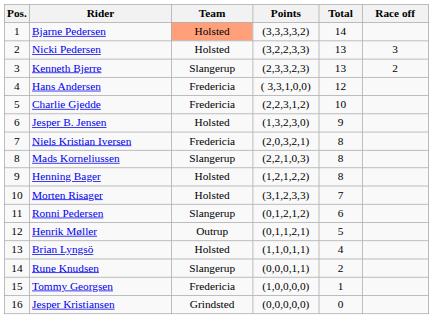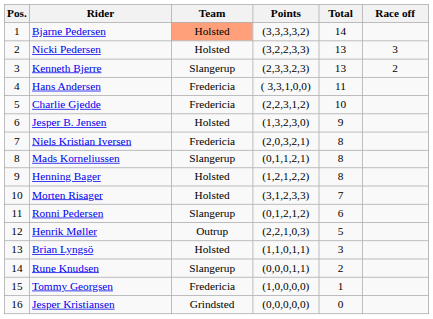Hans Andersen | Total: 12 -> 11
Mads Korneliussen | Points: (2,2,1,0,3) -> (0,1,1,2,1)
Henrik Møller | Points: (0,1,1,2,1) -> (2,2,1,0,3)
Brian Lyngsö | Total: 4 -> 3
